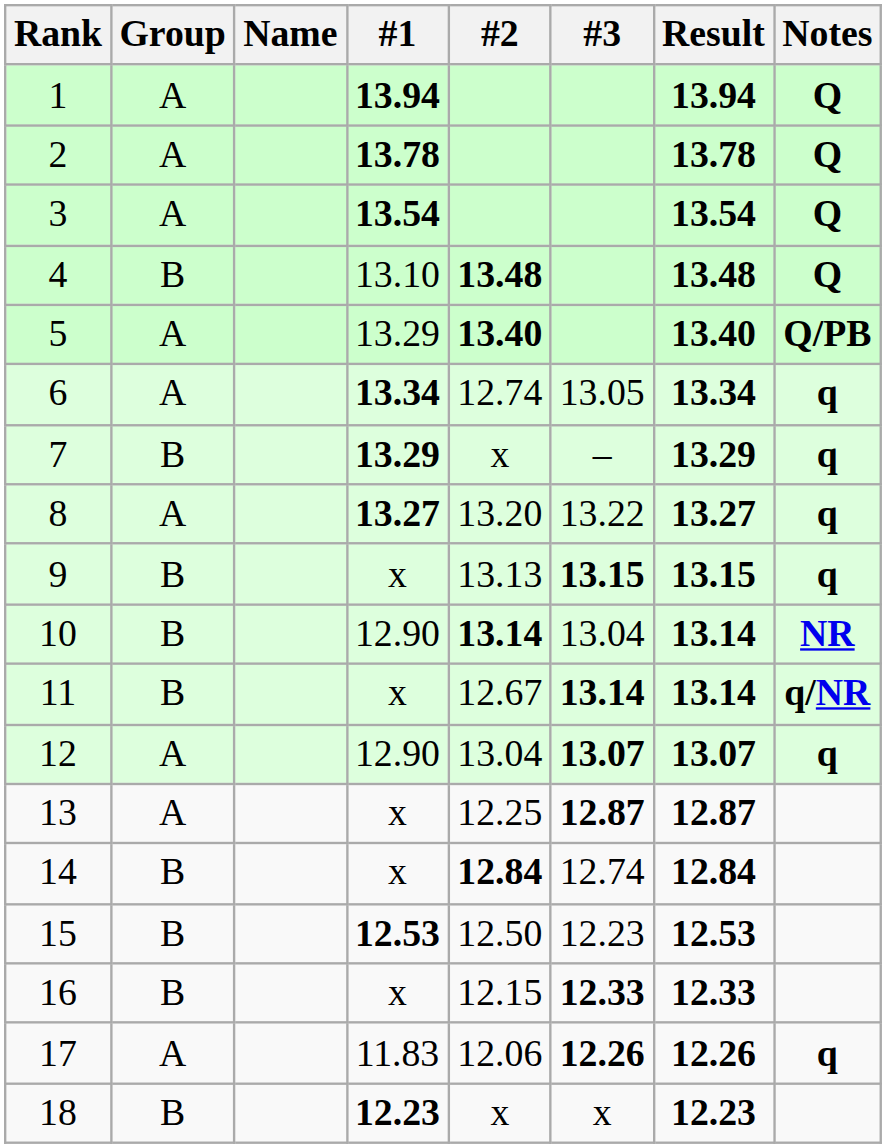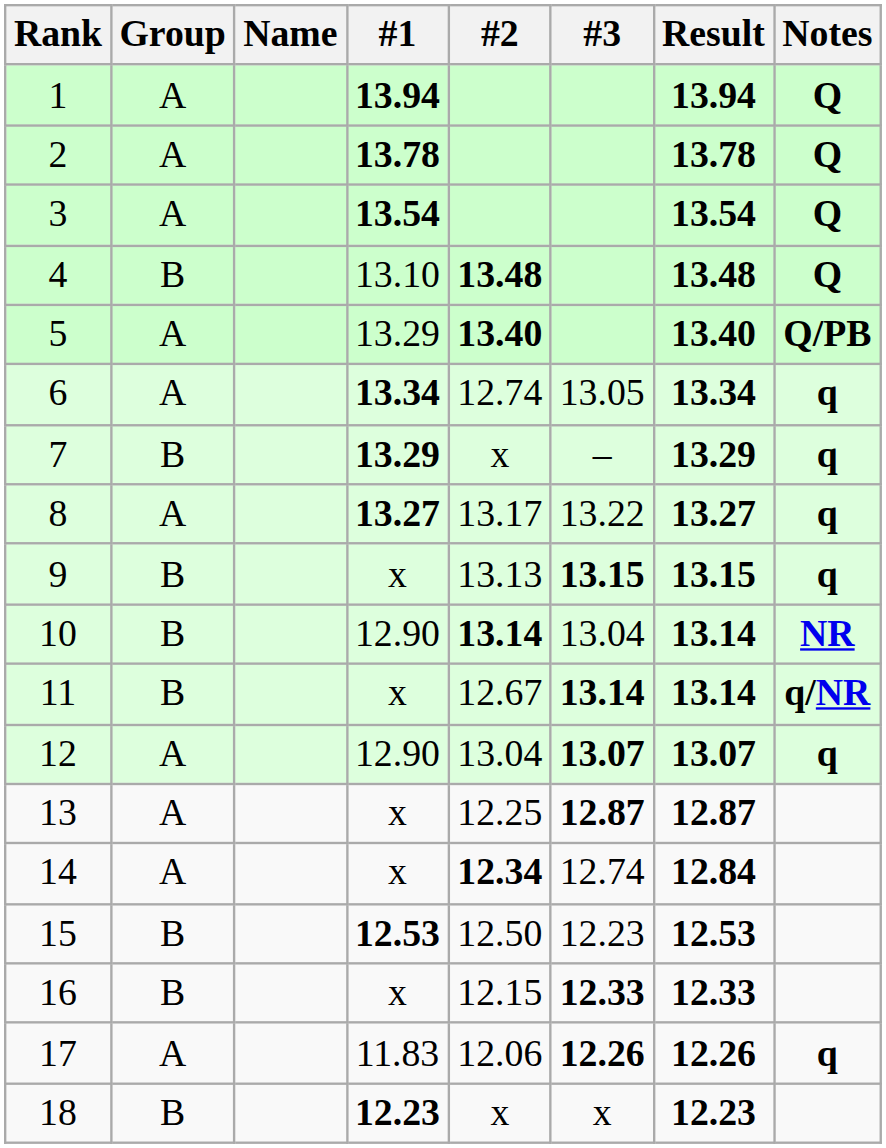8 | #2: 13.20 -> 13.17
14 | Group: B -> A
14 | #2: 12.84 -> 12.34
